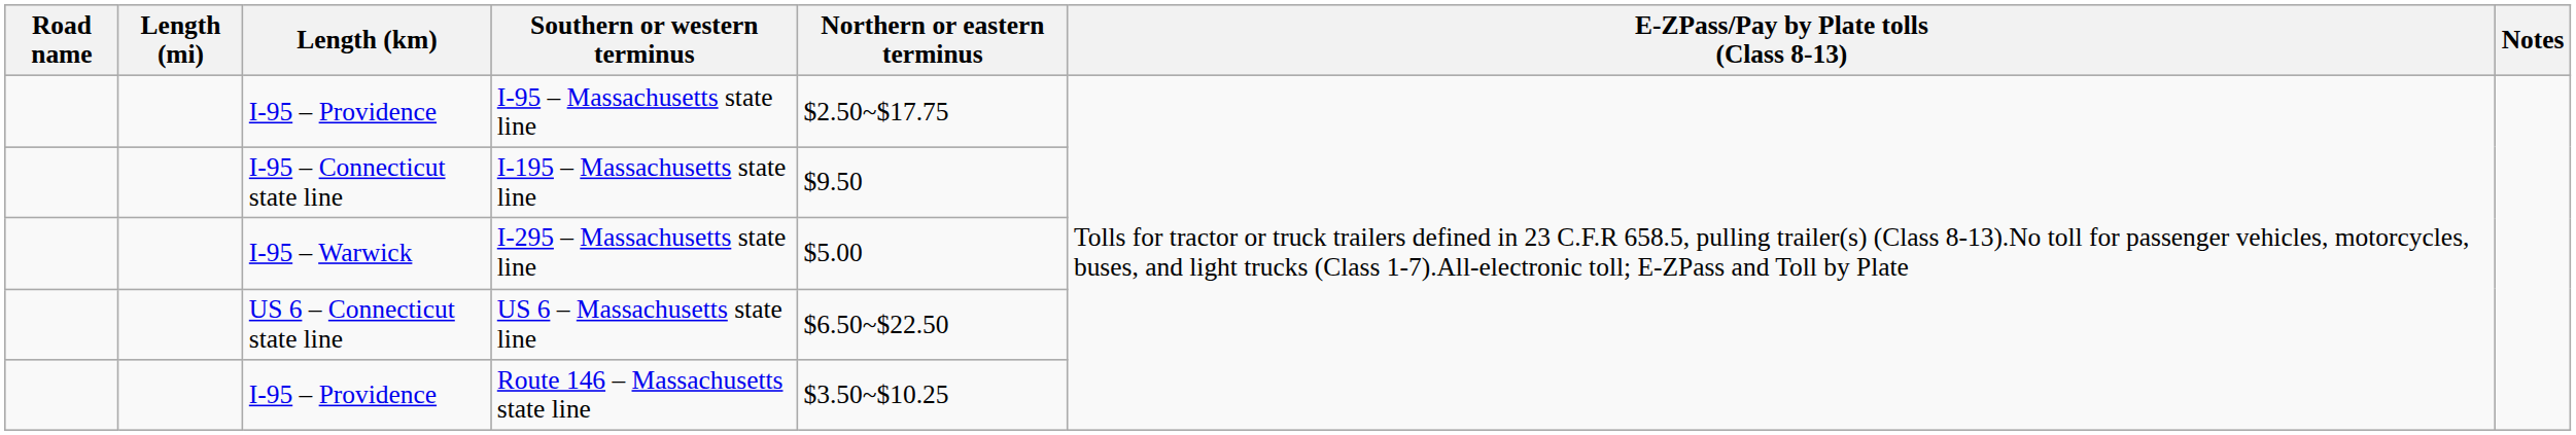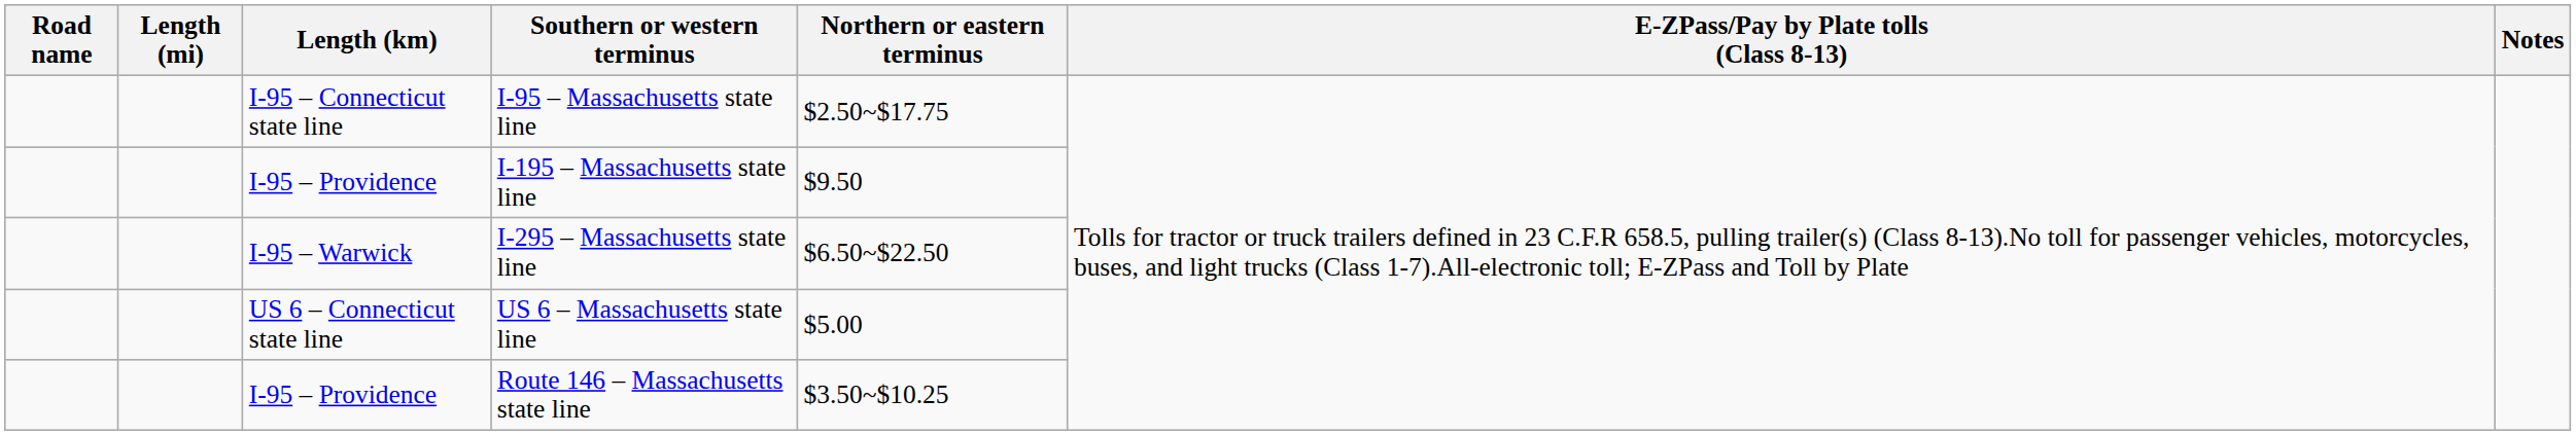I-95 – Massachusetts state line | Length (km): I-95 – Providence -> I-95 – Connecticut state line
I-195 – Massachusetts state line | Length (km): I-95 – Connecticut state line -> I-95 – Providence
I-295 – Massachusetts state line | Northern or eastern terminus: $5.00 -> $6.50~$22.50
US 6 – Massachusetts state line | Northern or eastern terminus: $6.50~$22.50 -> $5.00
